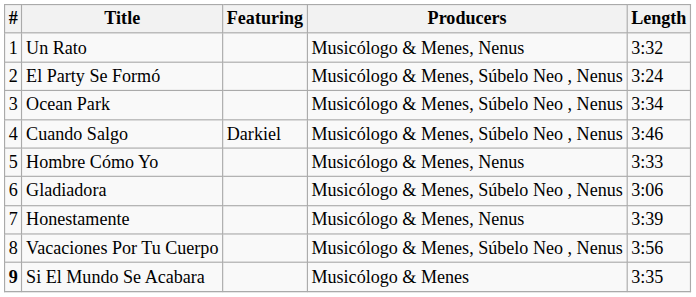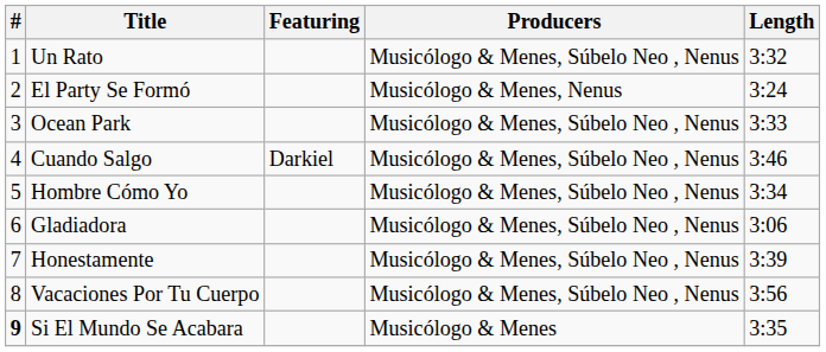Un Rato | Producers: Musicólogo & Menes, Nenus -> Musicólogo & Menes, Súbelo Neo , Nenus
El Party Se Formó | Producers: Musicólogo & Menes, Súbelo Neo , Nenus -> Musicólogo & Menes, Nenus
Ocean Park | Length: 3:34 -> 3:33
Hombre Cómo Yo | Producers: Musicólogo & Menes, Nenus -> Musicólogo & Menes, Súbelo Neo , Nenus
Hombre Cómo Yo | Length: 3:33 -> 3:34
Honestamente | Producers: Musicólogo & Menes, Nenus -> Musicólogo & Menes, Súbelo Neo , Nenus
